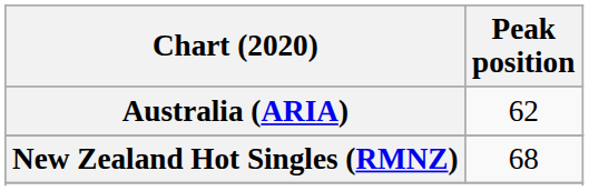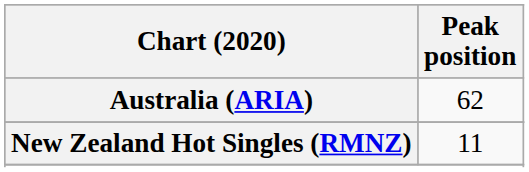New Zealand Hot Singles (RMNZ) | Peak position: 68 -> 11
